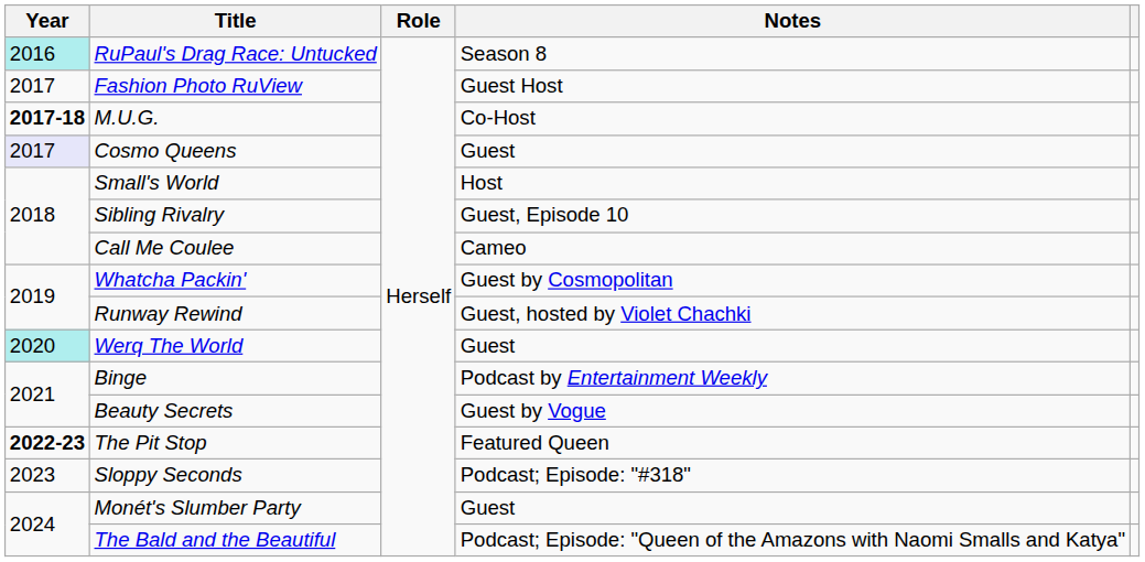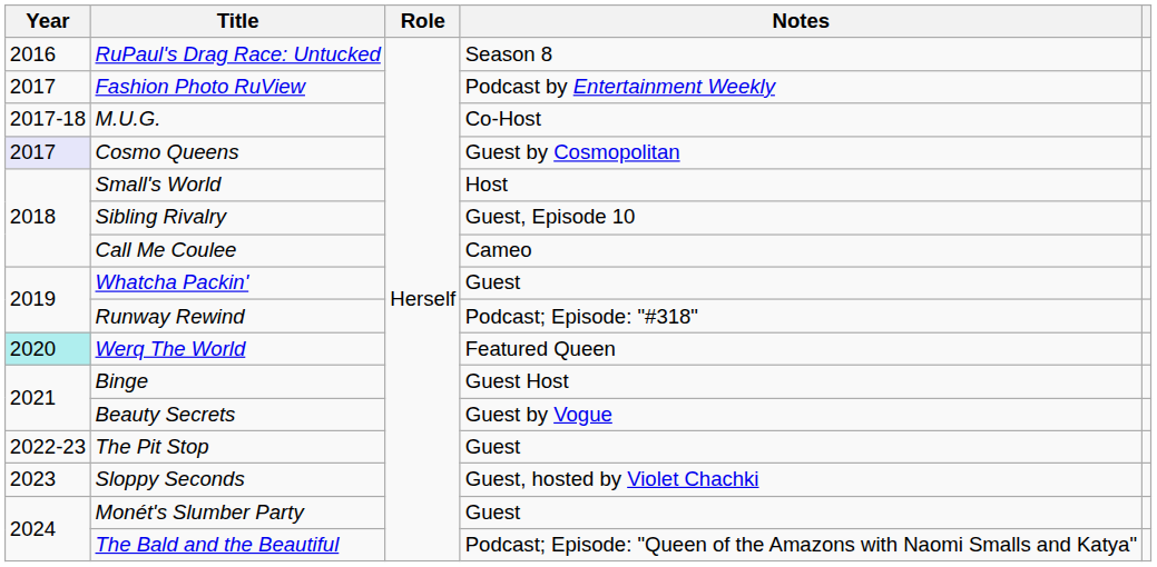RuPaul's Drag Race: Untucked | Year: paleturquoise background -> no background
Fashion Photo RuView | Notes: Guest Host -> Podcast by Entertainment Weekly
M.U.G. | Year: bold -> normal
Cosmo Queens | Notes: Guest -> Guest by Cosmopolitan
Whatcha Packin' | Notes: Guest by Cosmopolitan -> Guest
Runway Rewind | Notes: Guest, hosted by Violet Chachki -> Podcast; Episode: "#318"
Werq The World | Notes: Guest -> Featured Queen
Binge | Notes: Podcast by Entertainment Weekly -> Guest Host
The Pit Stop | Year: bold -> normal
The Pit Stop | Notes: Featured Queen -> Guest
Sloppy Seconds | Notes: Podcast; Episode: "#318" -> Guest, hosted by Violet Chachki
